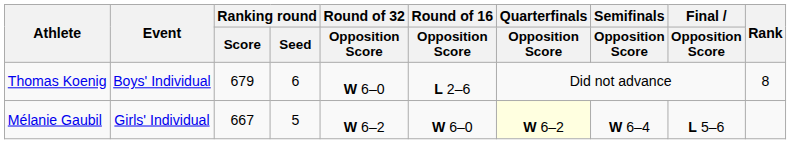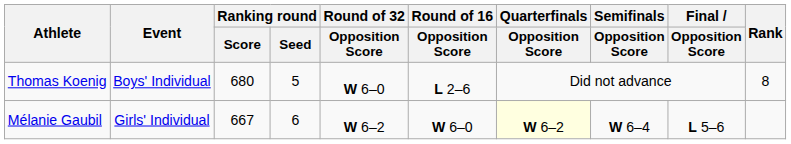Thomas Koenig | Ranking round / Score: 679 -> 680
Thomas Koenig | Ranking round / Seed: 6 -> 5
Mélanie Gaubil | Ranking round / Seed: 5 -> 6
